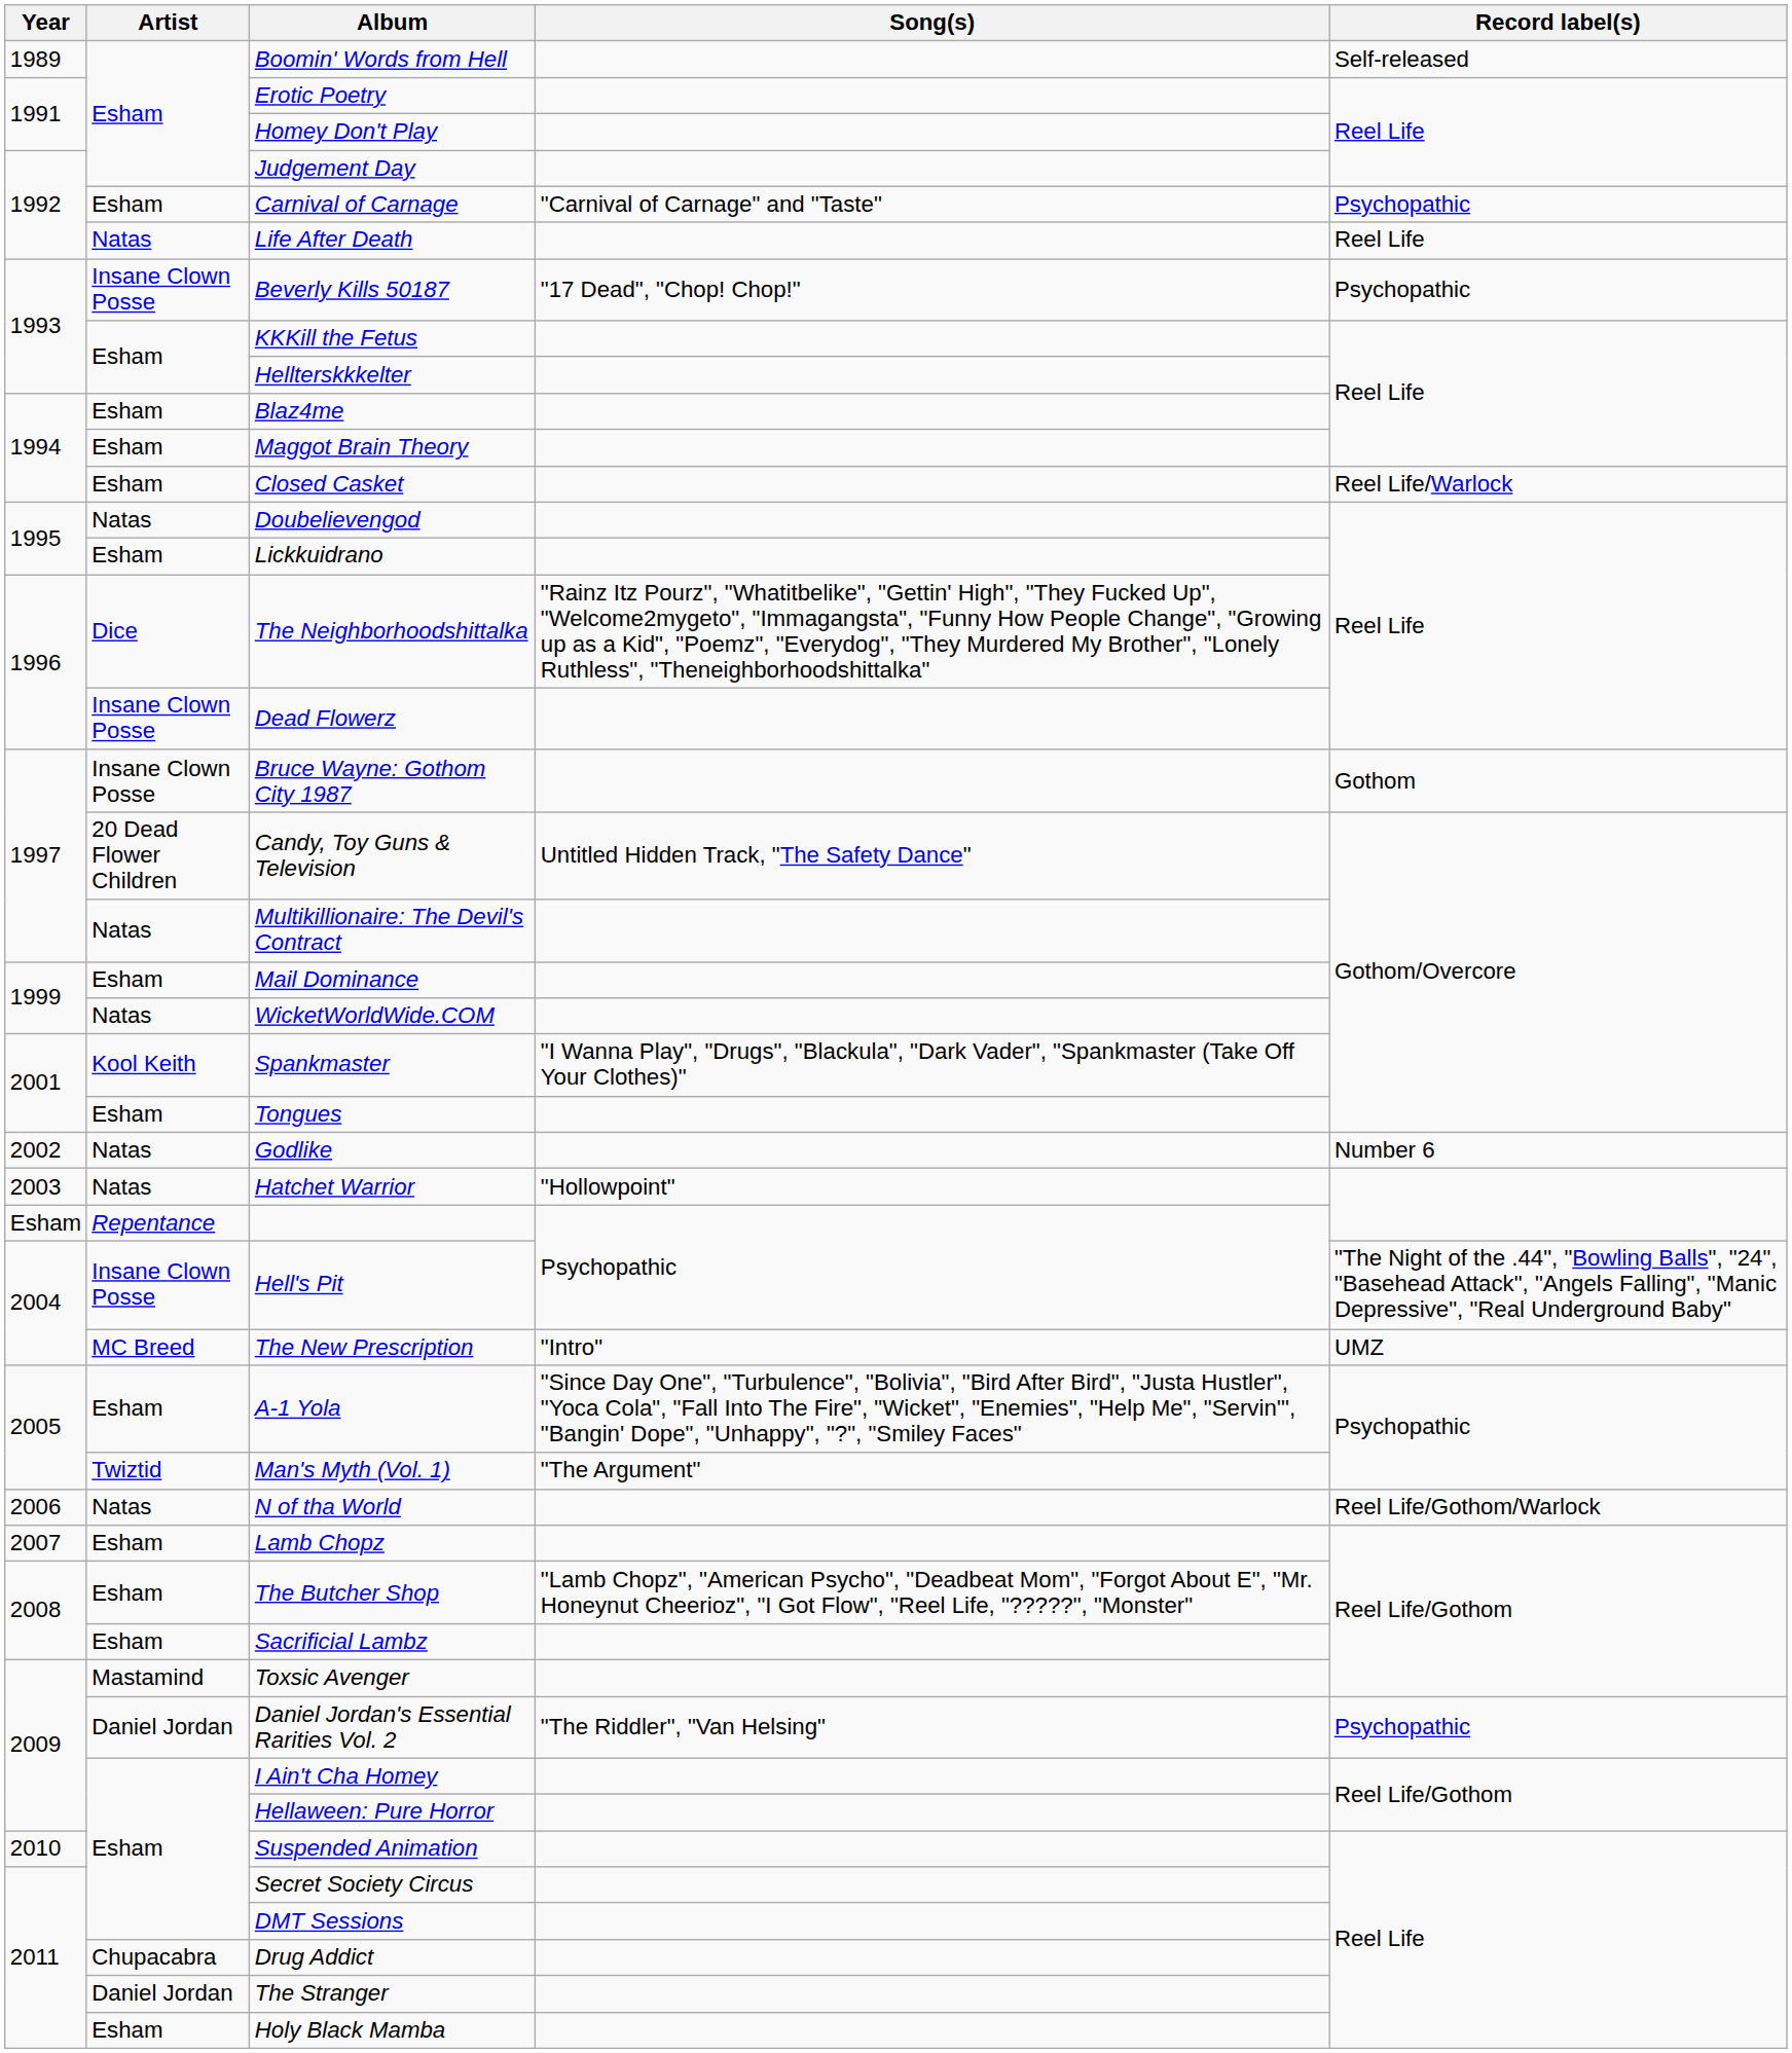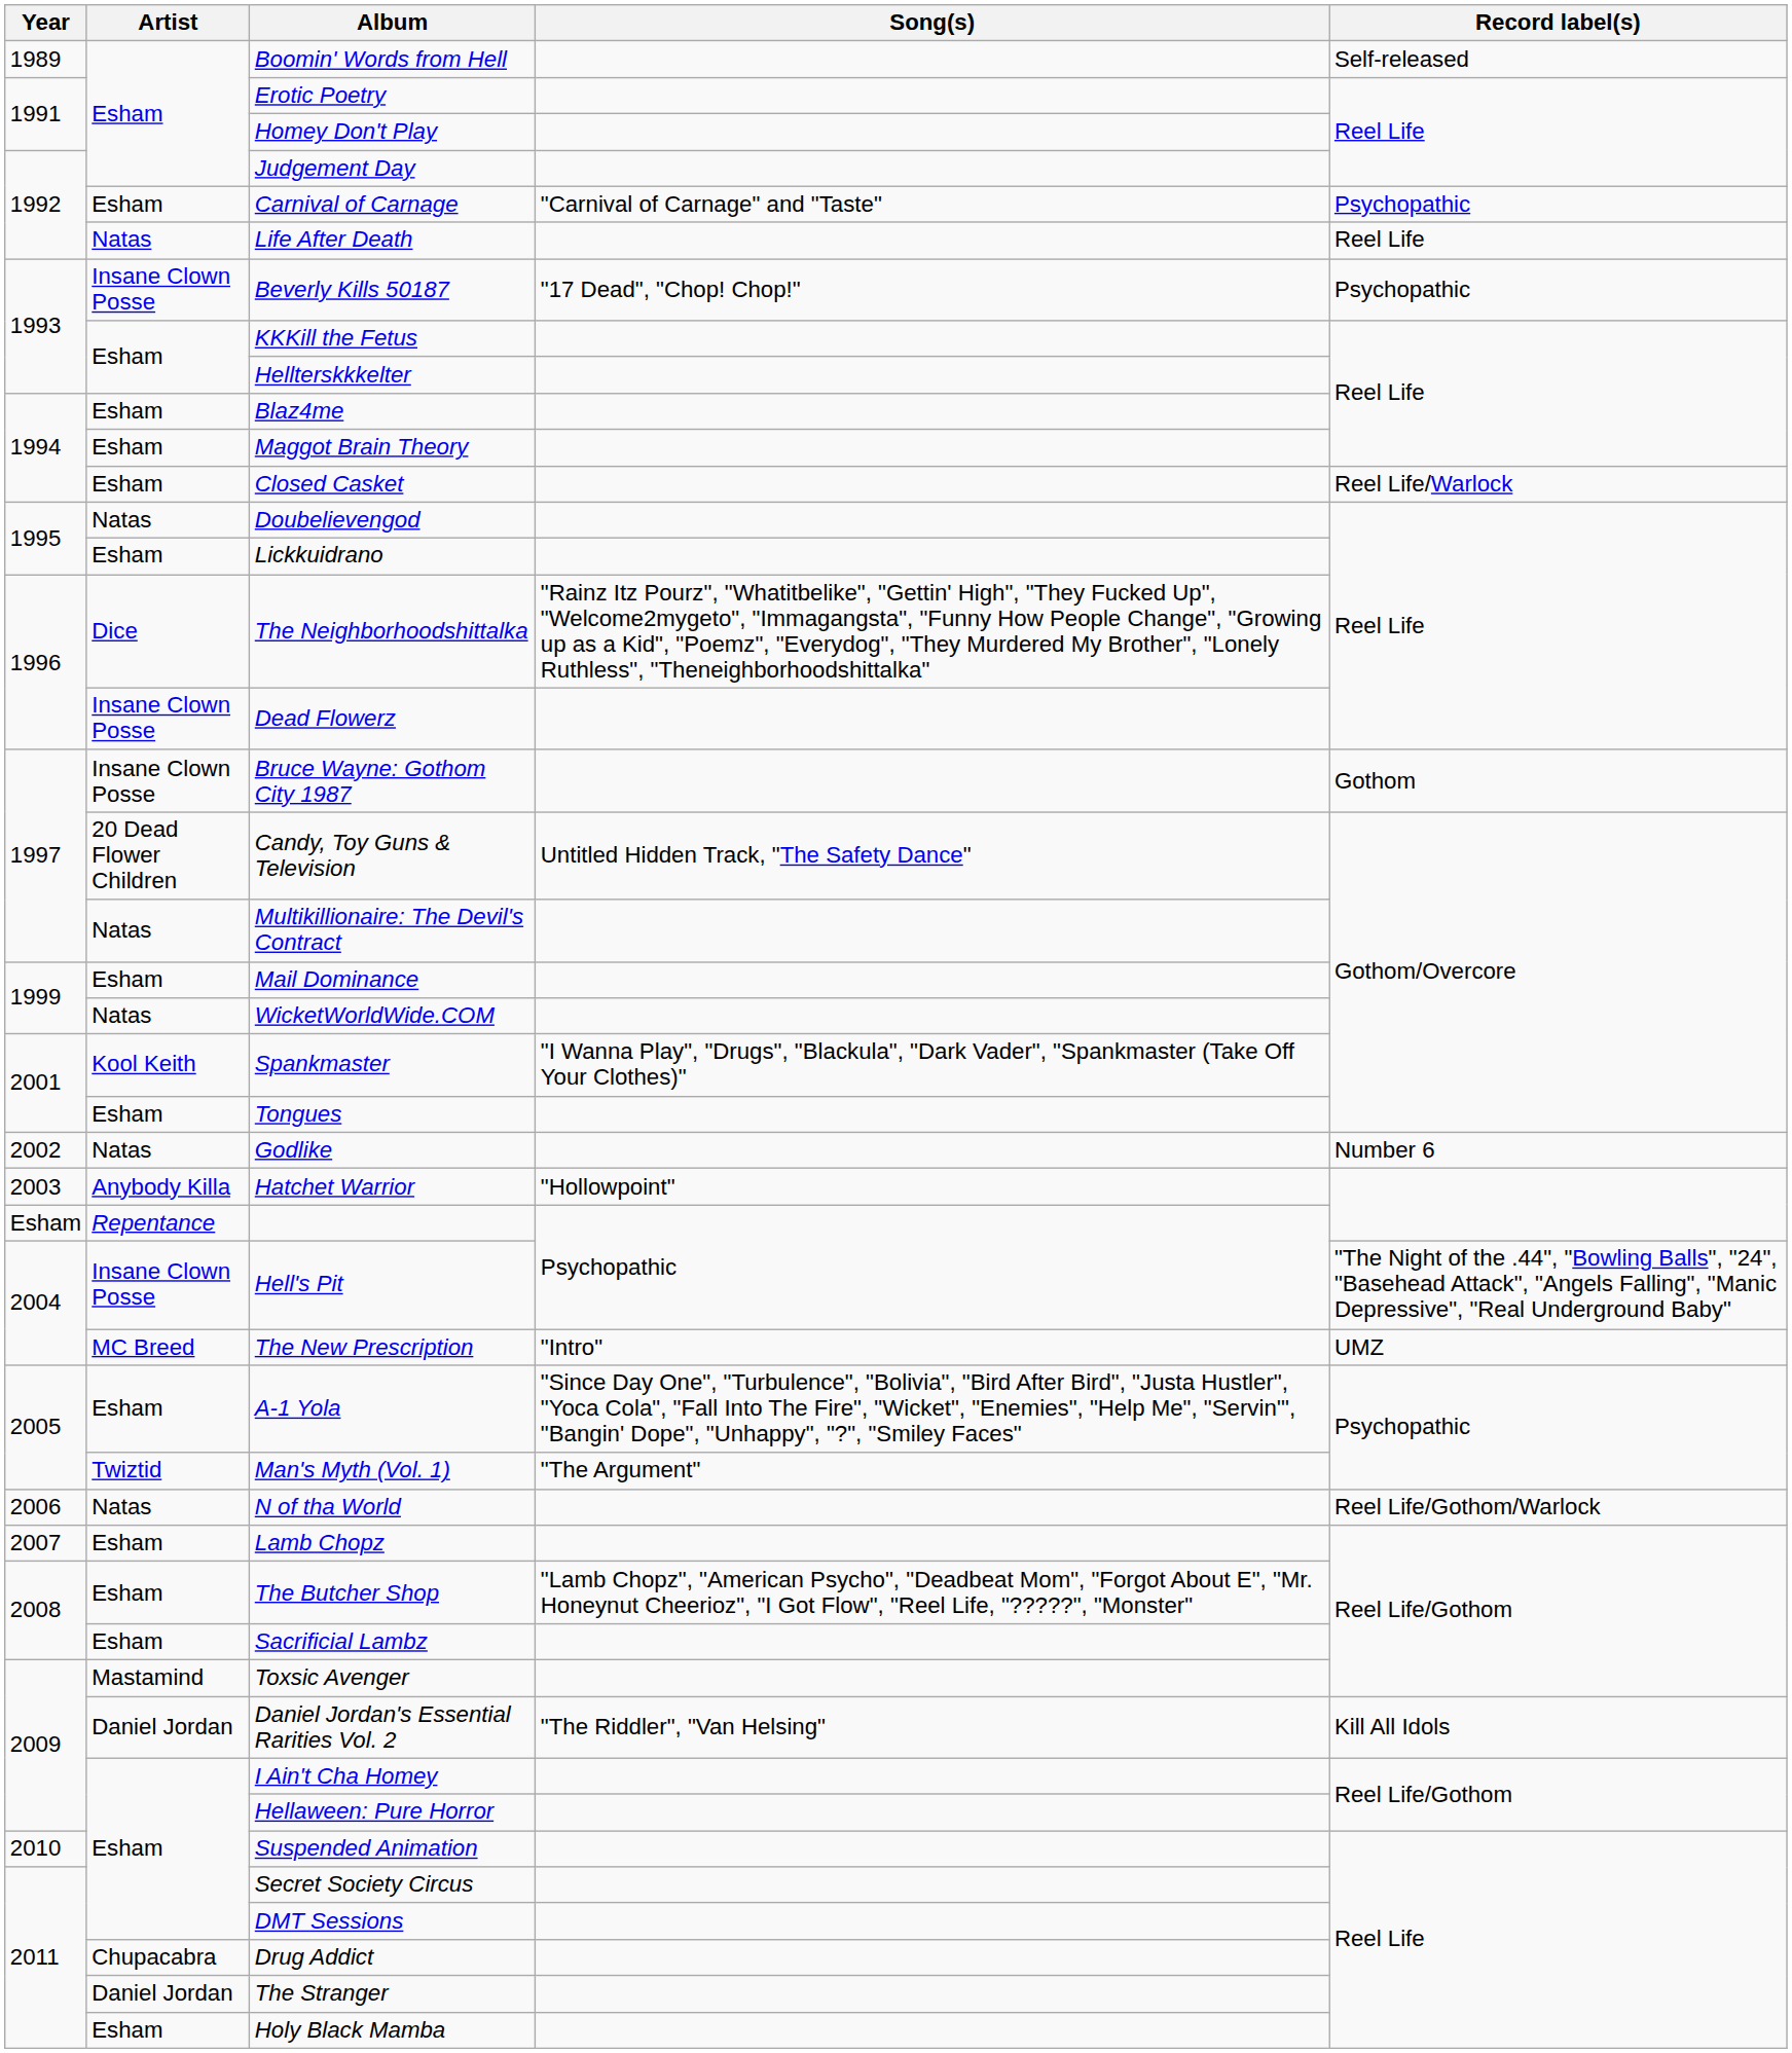Hatchet Warrior | Artist: Natas -> Anybody Killa
Daniel Jordan's Essential Rarities Vol. 2 | Record label(s): Psychopathic -> Kill All Idols
